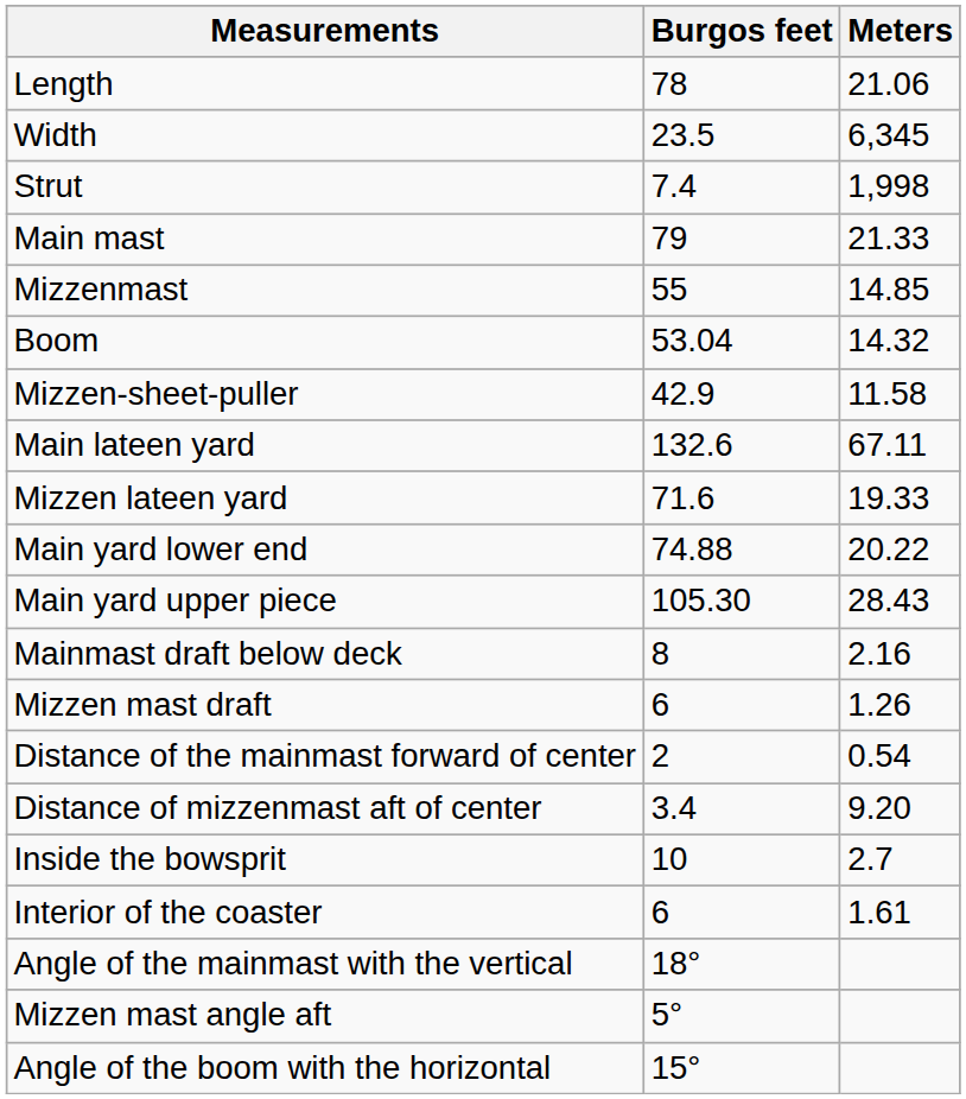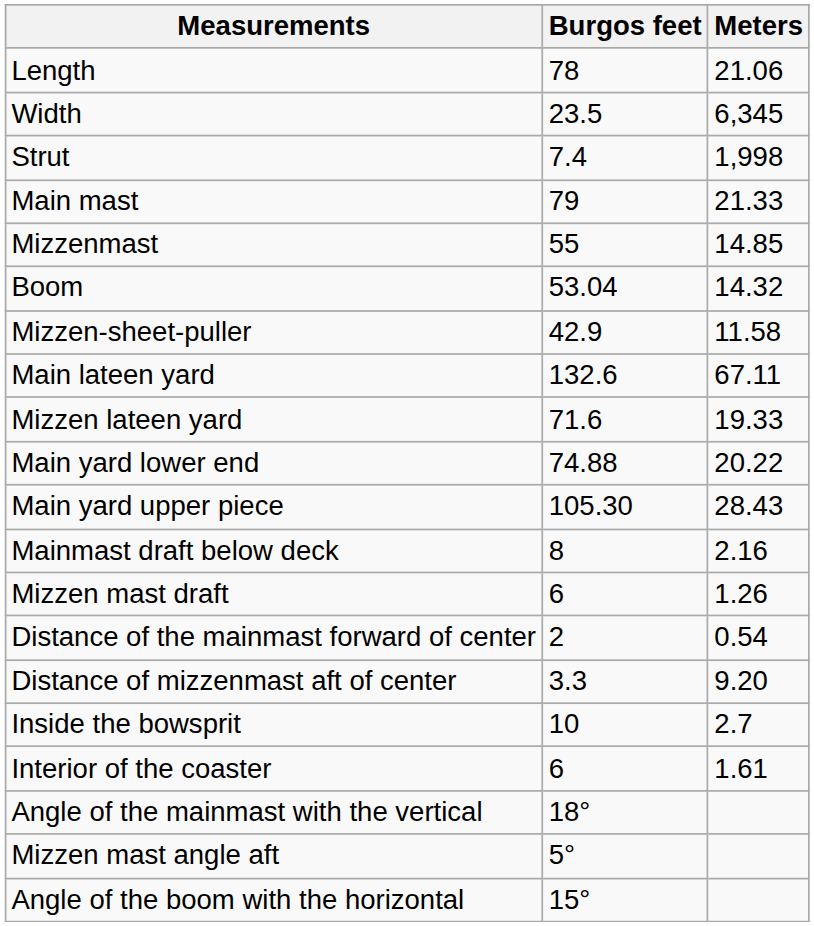Distance of mizzenmast aft of center | Burgos feet: 3.4 -> 3.3
